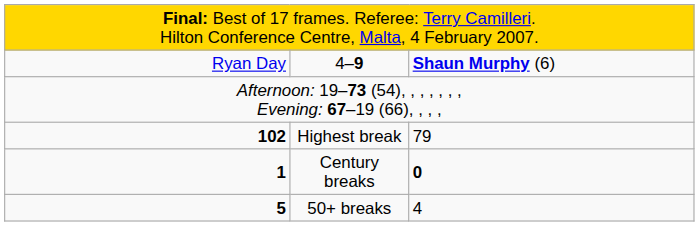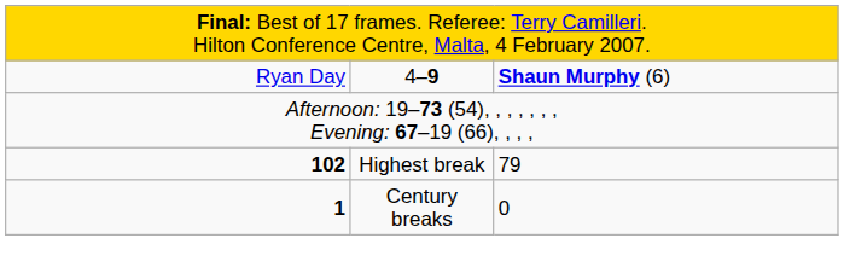Century breaks | column 3: bold -> normal
- row: 5 | 50+ breaks | 4
